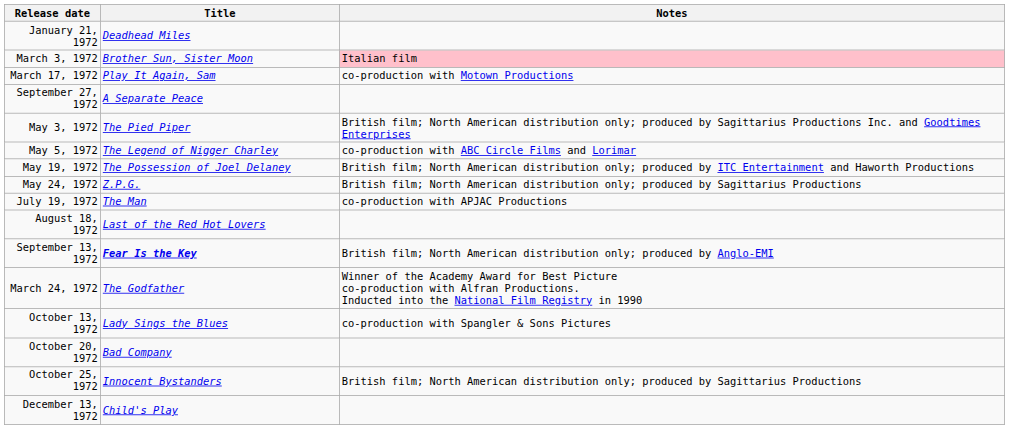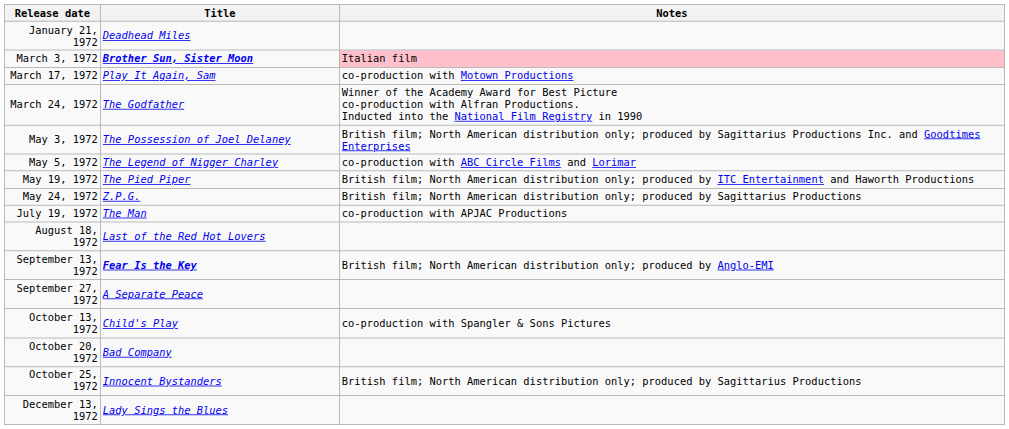March 3, 1972 | Title: normal -> bold
rows swapped: March 24, 1972 <-> September 27, 1972
May 3, 1972 | Title: The Pied Piper -> The Possession of Joel Delaney
May 19, 1972 | Title: The Possession of Joel Delaney -> The Pied Piper
October 13, 1972 | Title: Lady Sings the Blues -> Child's Play
December 13, 1972 | Title: Child's Play -> Lady Sings the Blues
